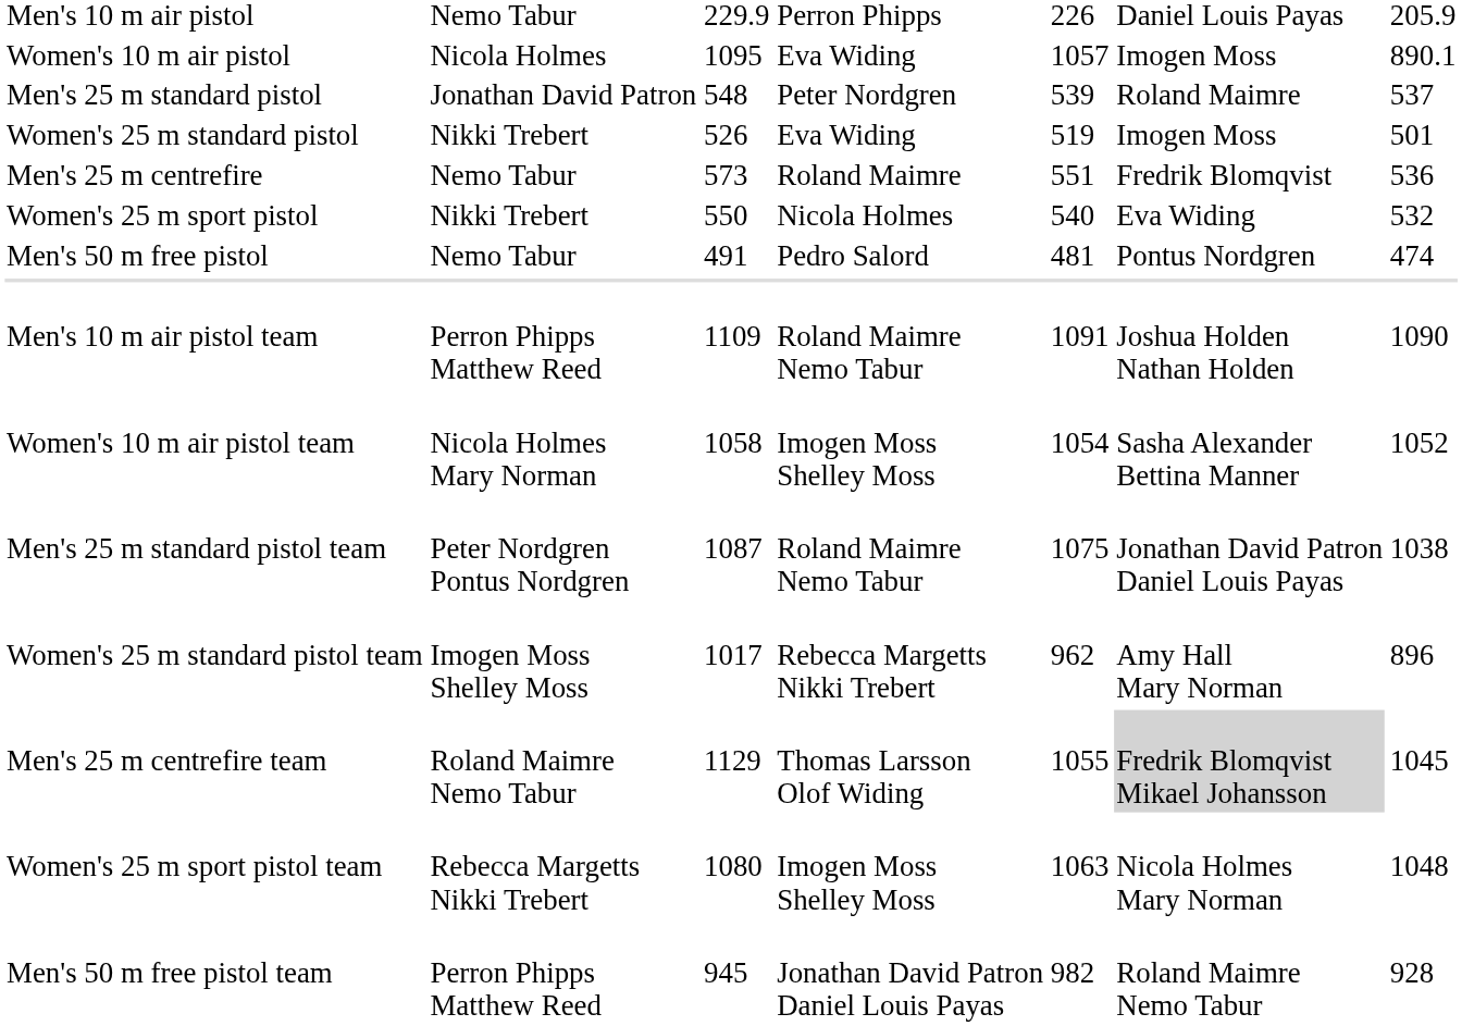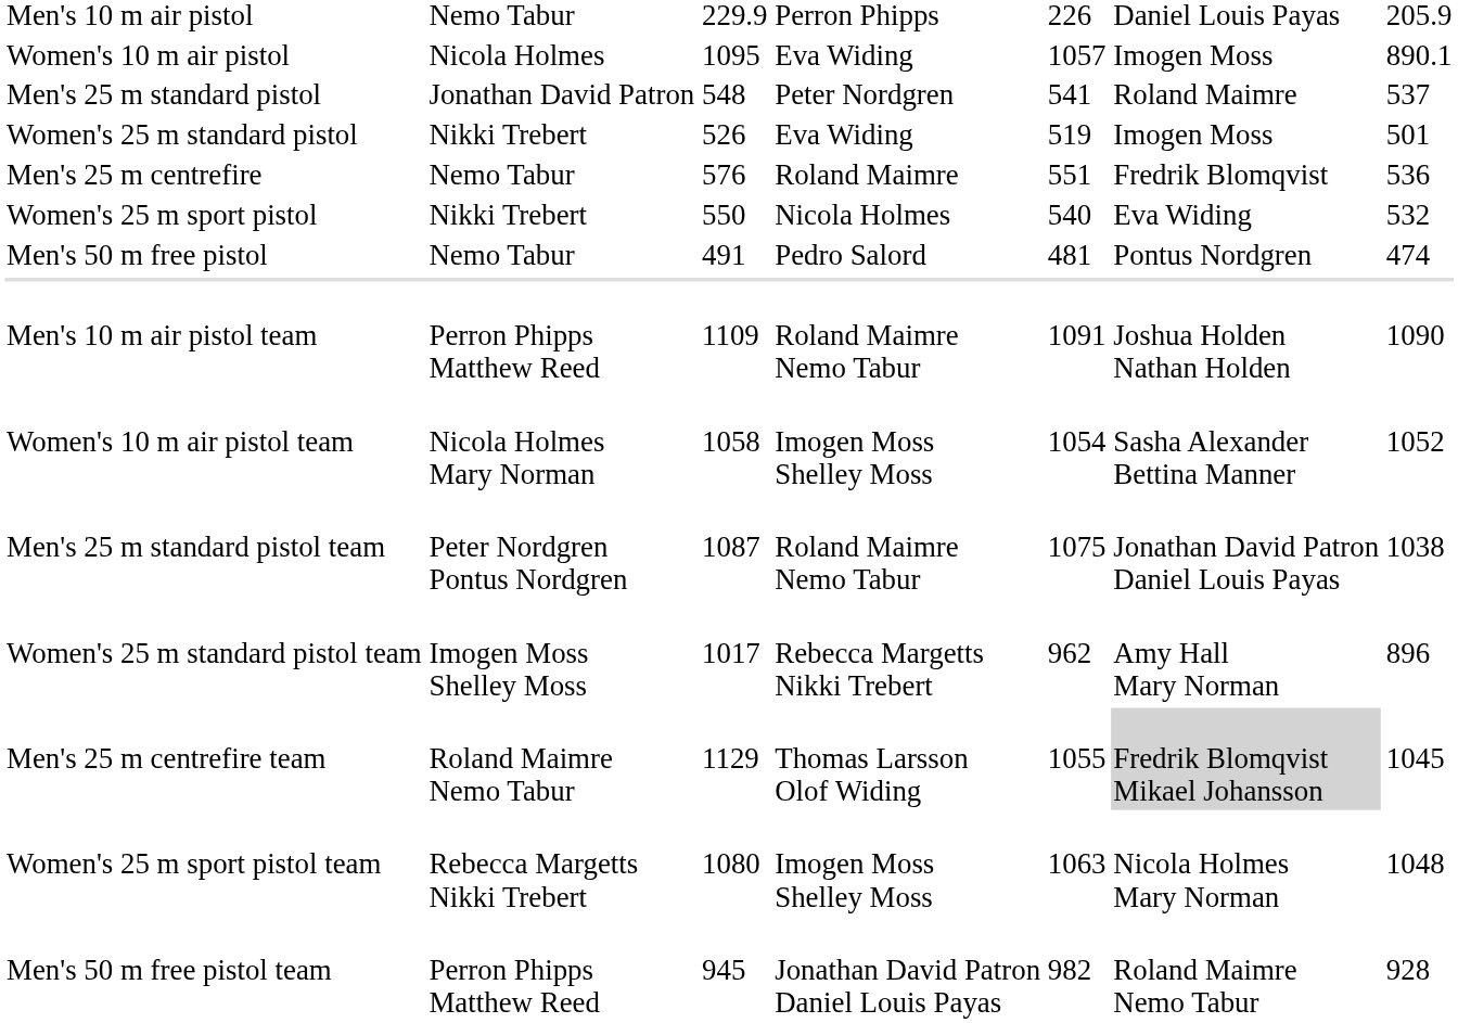Men's 25 m standard pistol | column 5: 539 -> 541
Men's 25 m centrefire | column 3: 573 -> 576
